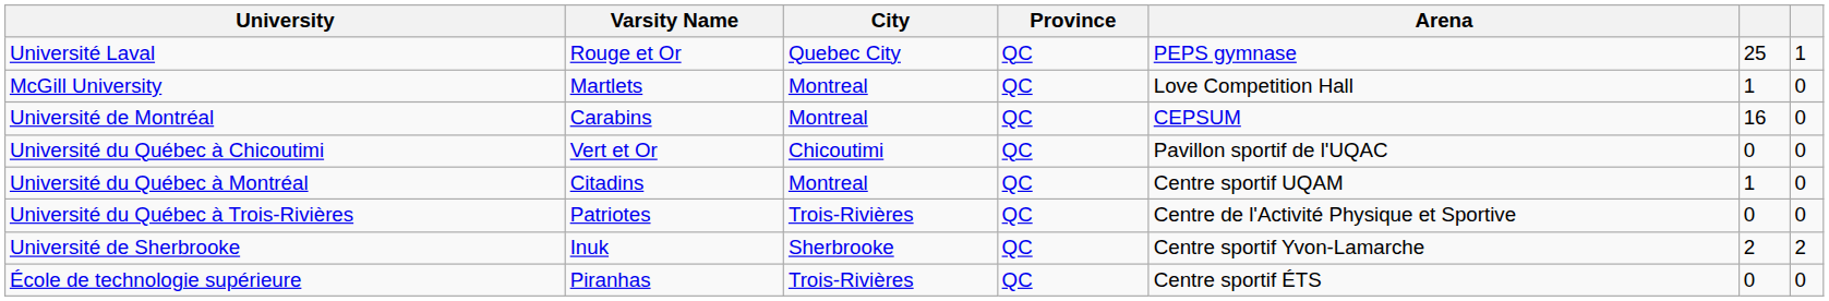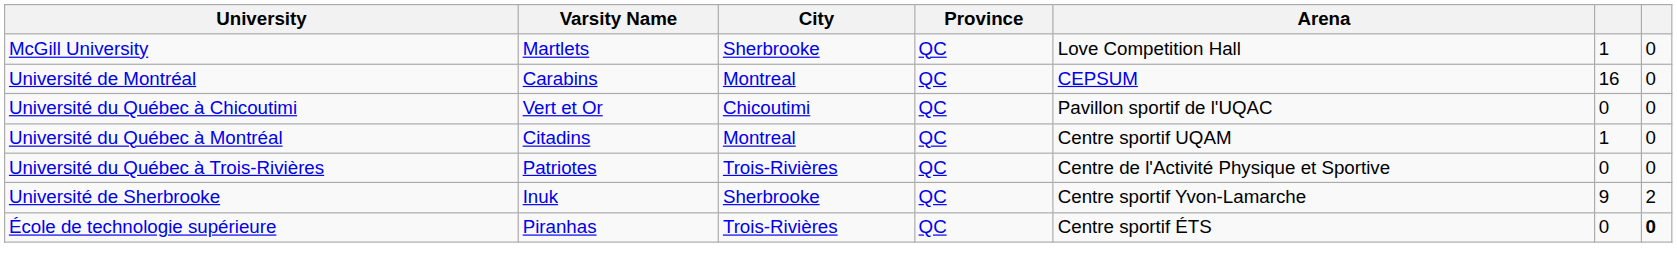- row: Université Laval | Rouge et Or | Quebec City | QC | PEPS gymnase | 25 | 1
McGill University | City: Montreal -> Sherbrooke
Université de Sherbrooke | column 6: 2 -> 9
École de technologie supérieure | column 7: normal -> bold
